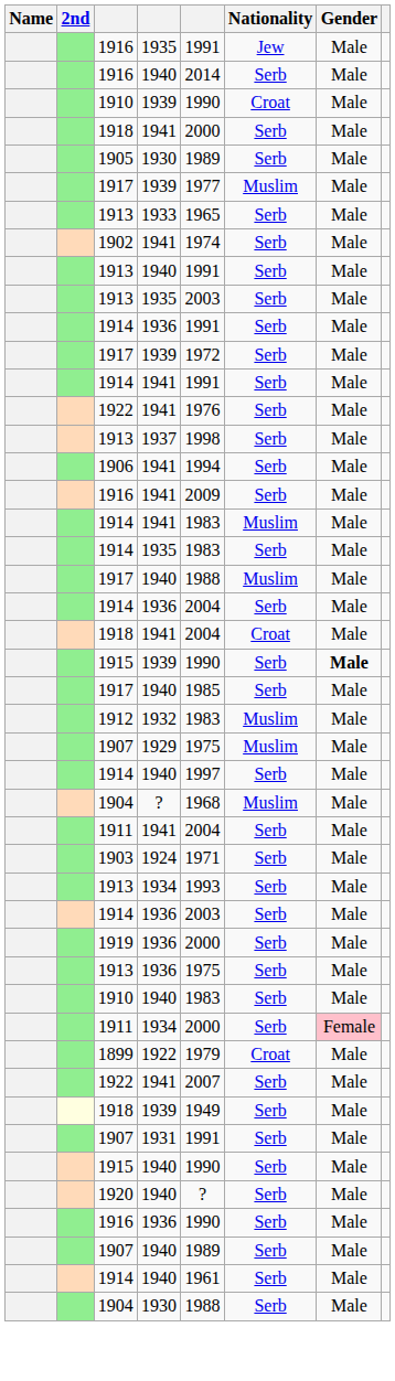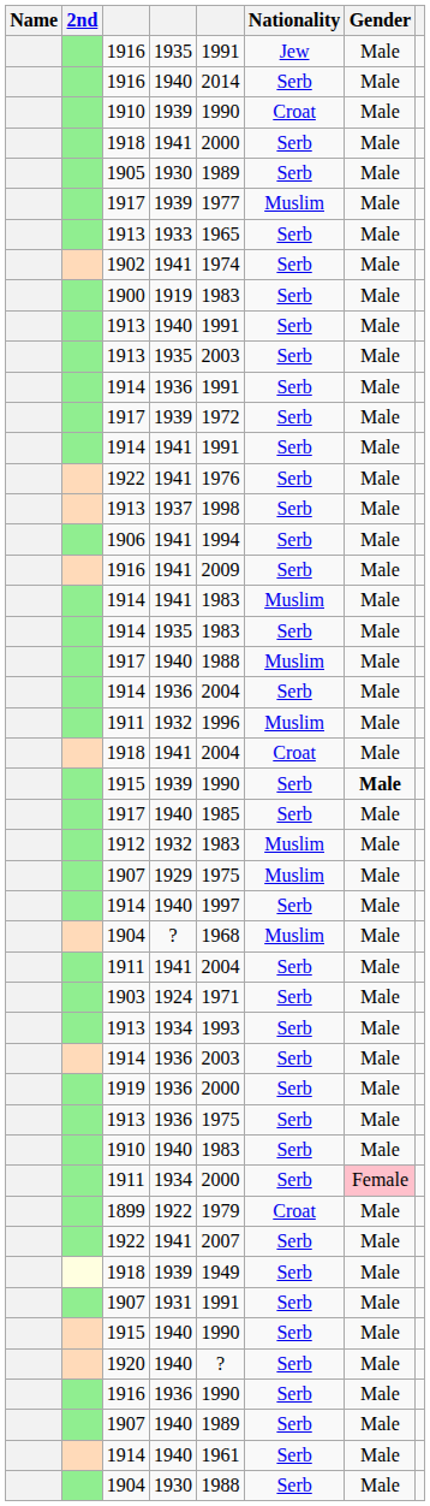+ row: 1900 | 1919 | 1983 | Serb | Male
+ row: 1911 | 1932 | 1996 | Muslim | Male
